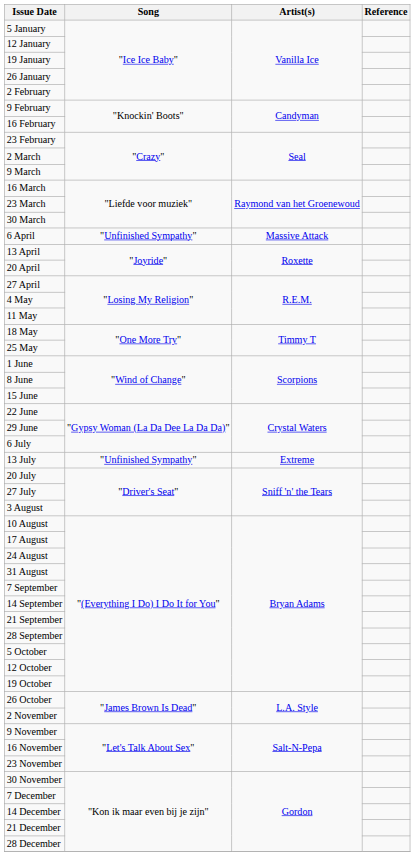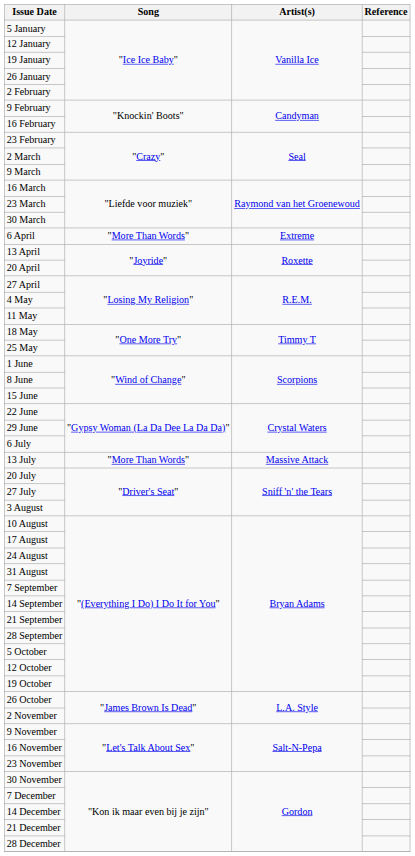6 April | Song: "Unfinished Sympathy" -> "More Than Words"
6 April | Artist(s): Massive Attack -> Extreme
13 July | Song: "Unfinished Sympathy" -> "More Than Words"
13 July | Artist(s): Extreme -> Massive Attack
